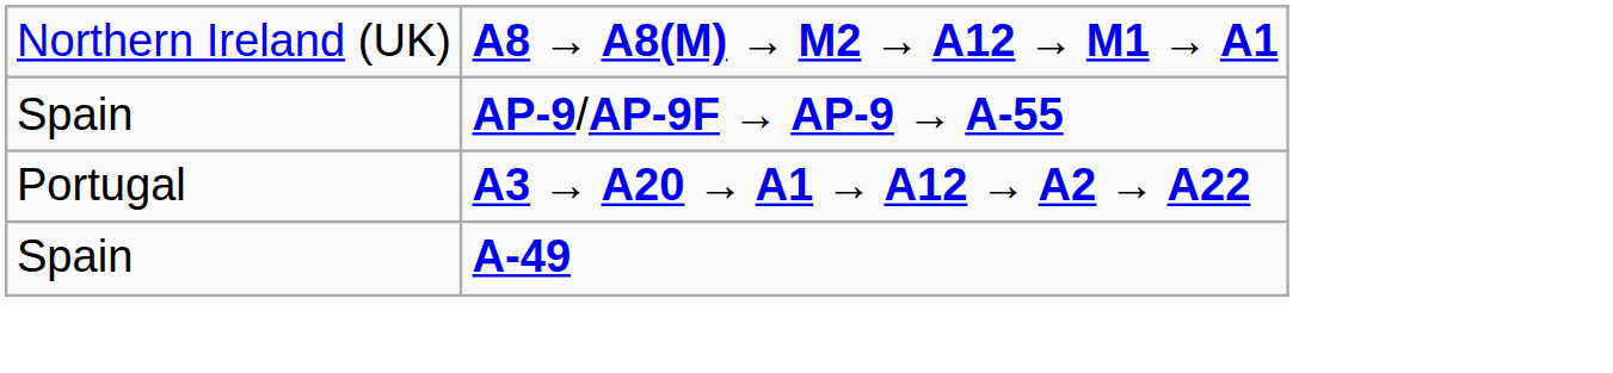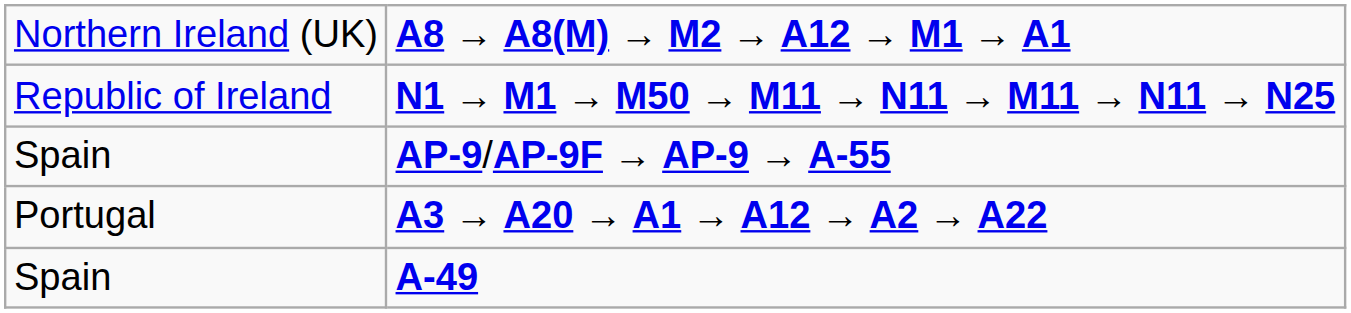+ row: Republic of Ireland | N1 → M1 → M50 → M11 → N11 → M11 → N11 → N25
